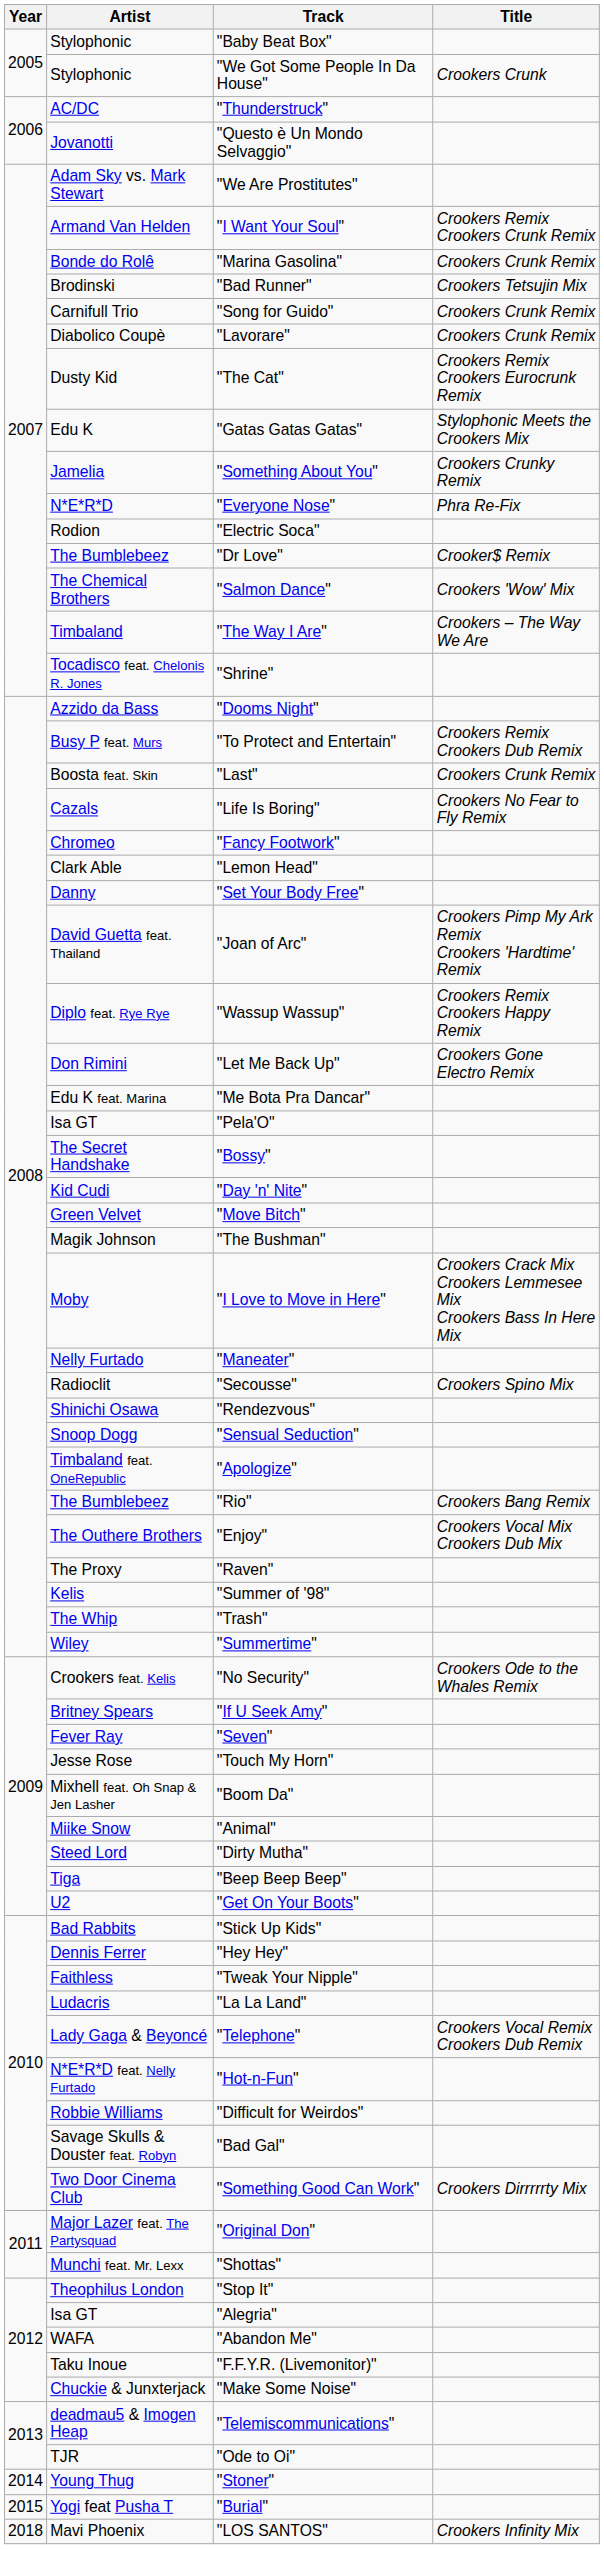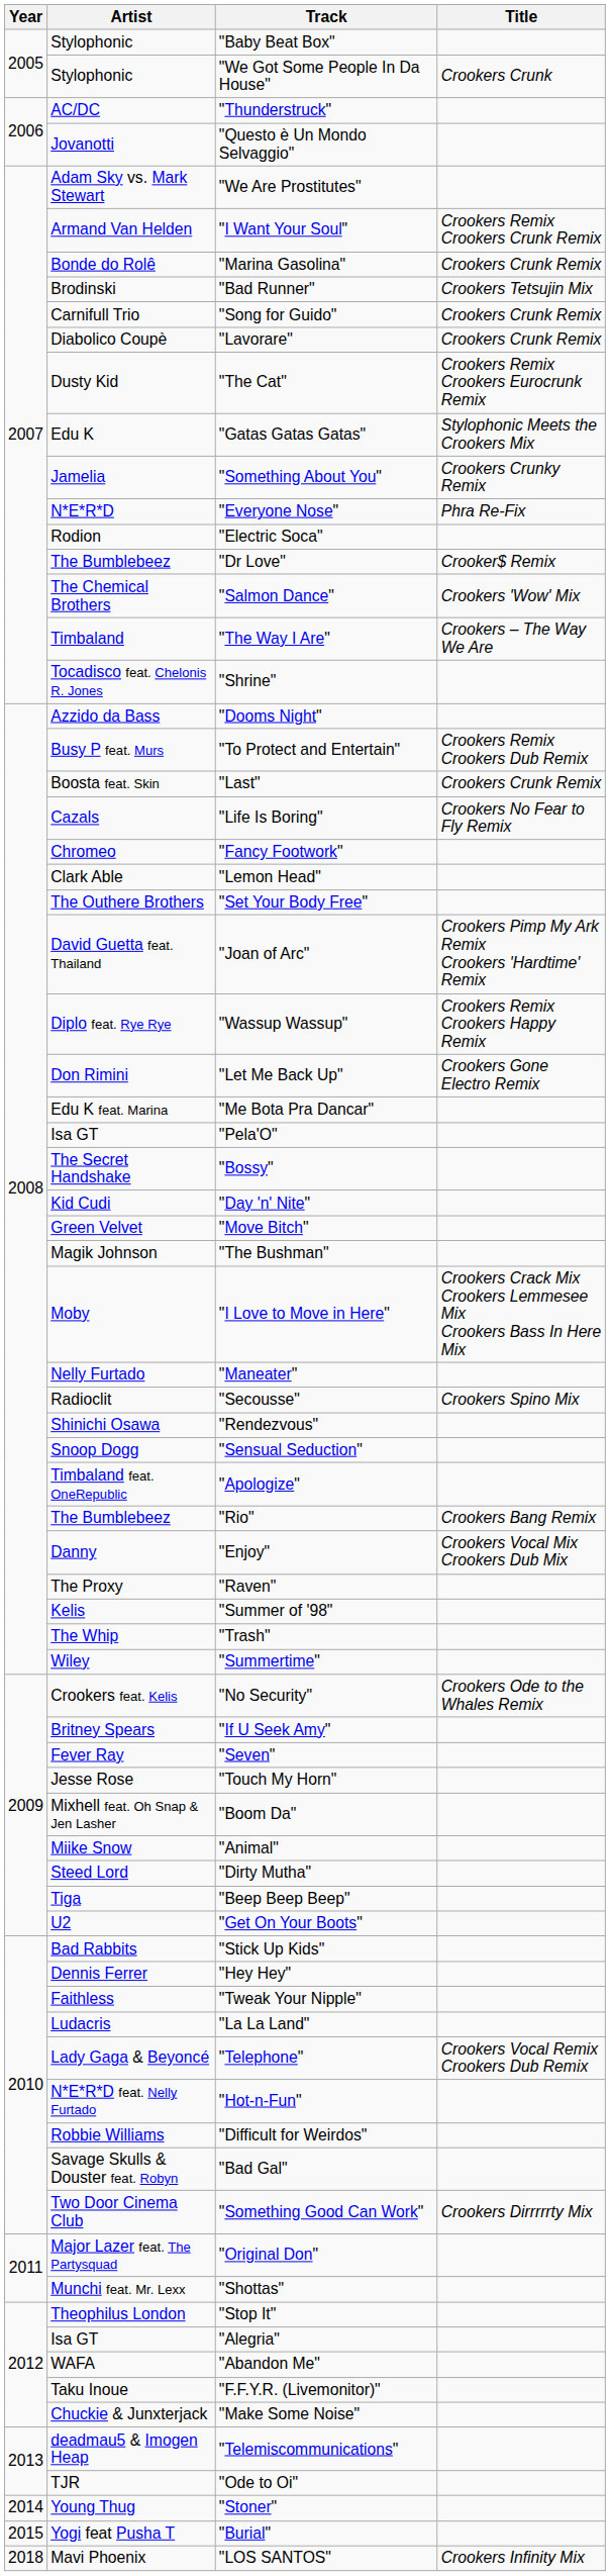"Set Your Body Free" | Artist: Danny -> The Outhere Brothers
"Enjoy" | Artist: The Outhere Brothers -> Danny
